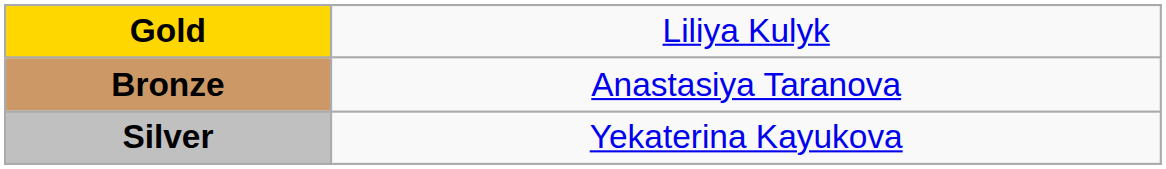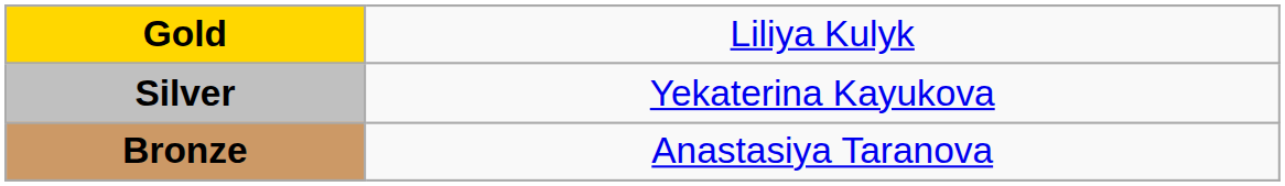rows swapped: Silver <-> Bronze
